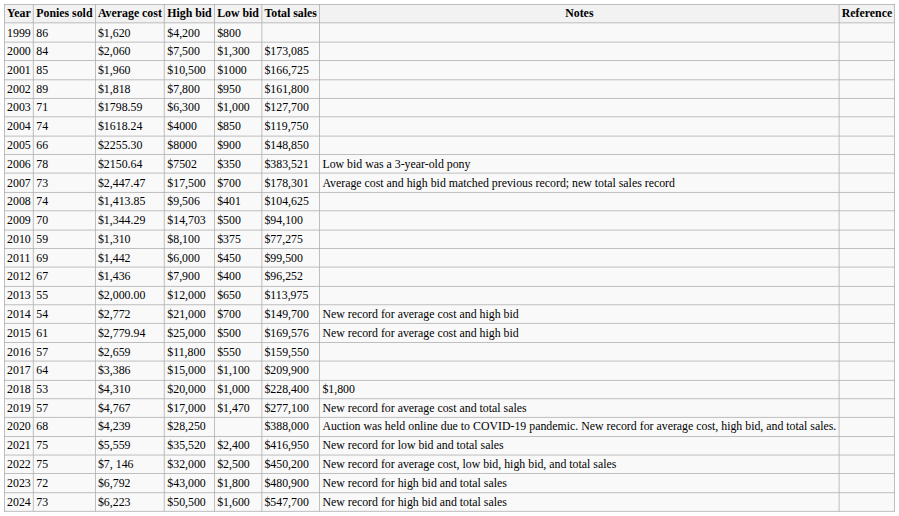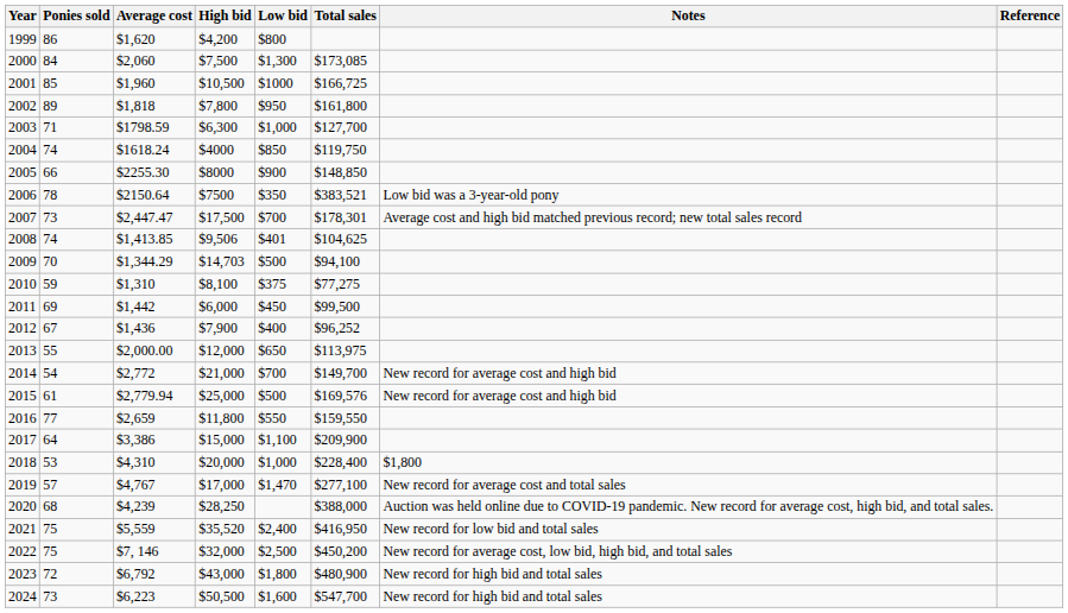2006 | High bid: $7502 -> $7500
2016 | Ponies sold: 57 -> 77
